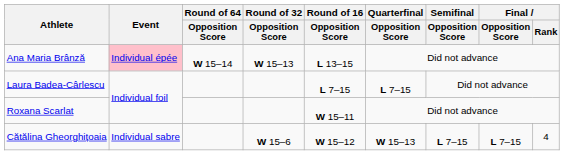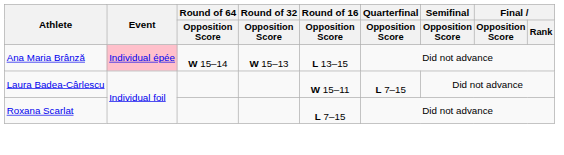Laura Badea-Cârlescu | Round of 16 / Opposition Score: L 7–15 -> W 15–11
Roxana Scarlat | Round of 16 / Opposition Score: W 15–11 -> L 7–15
- row: Cătălina Gheorghițoaia | Individual sabre | W 15–6 | W 15–12 | W 15–13 | L 7–15 | L 7–15 | 4
